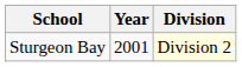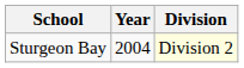Sturgeon Bay | Year: 2001 -> 2004
